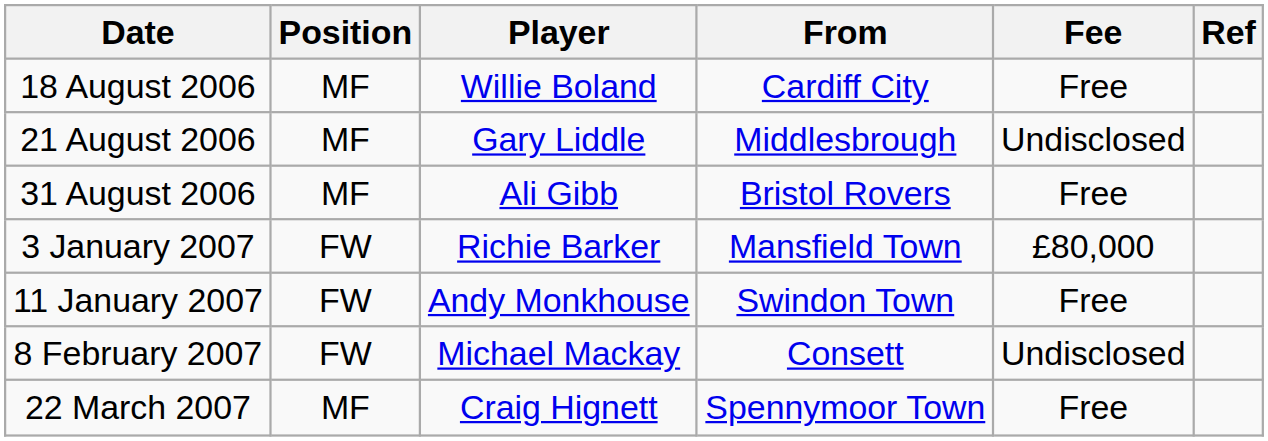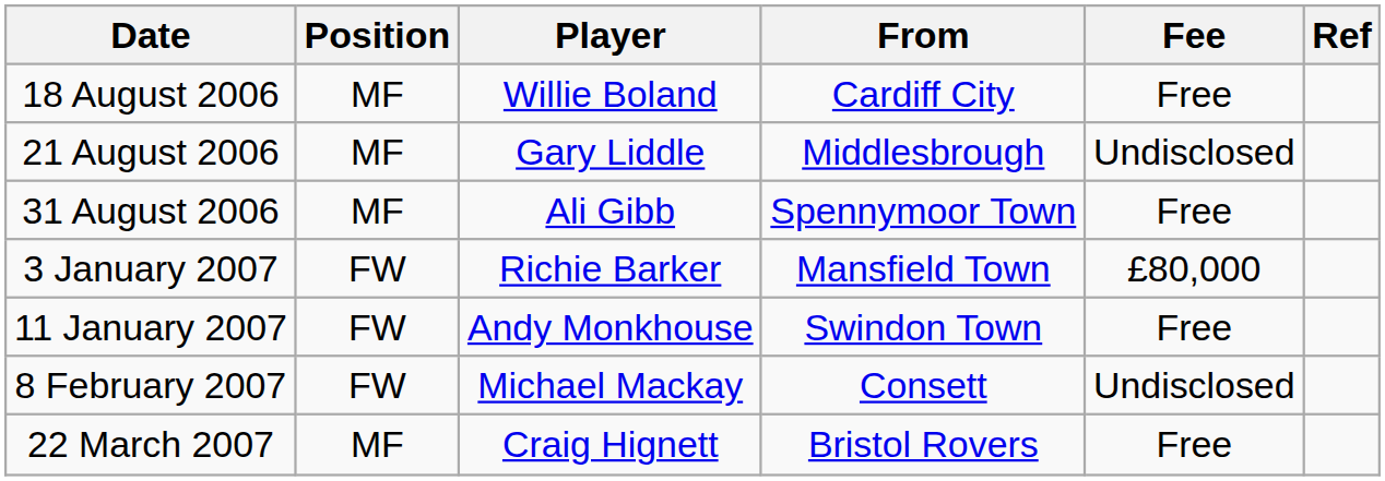31 August 2006 | From: Bristol Rovers -> Spennymoor Town
22 March 2007 | From: Spennymoor Town -> Bristol Rovers
